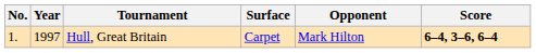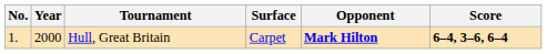Hull, Great Britain | Year: 1997 -> 2000
Hull, Great Britain | Opponent: normal -> bold
